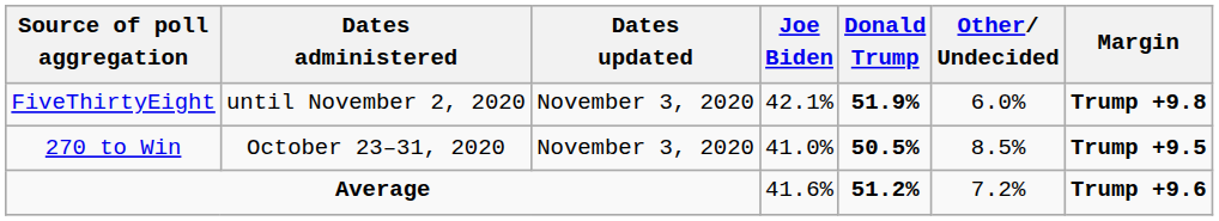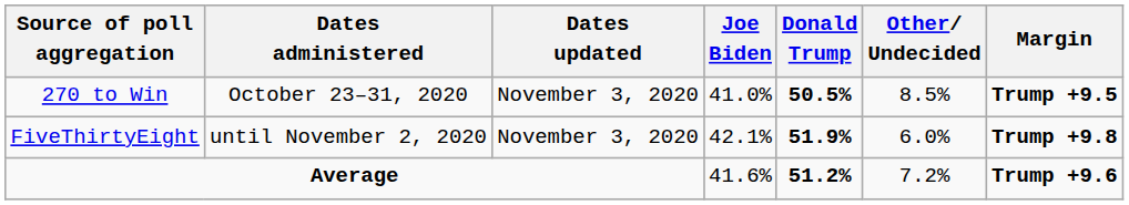rows swapped: 270 to Win <-> FiveThirtyEight
